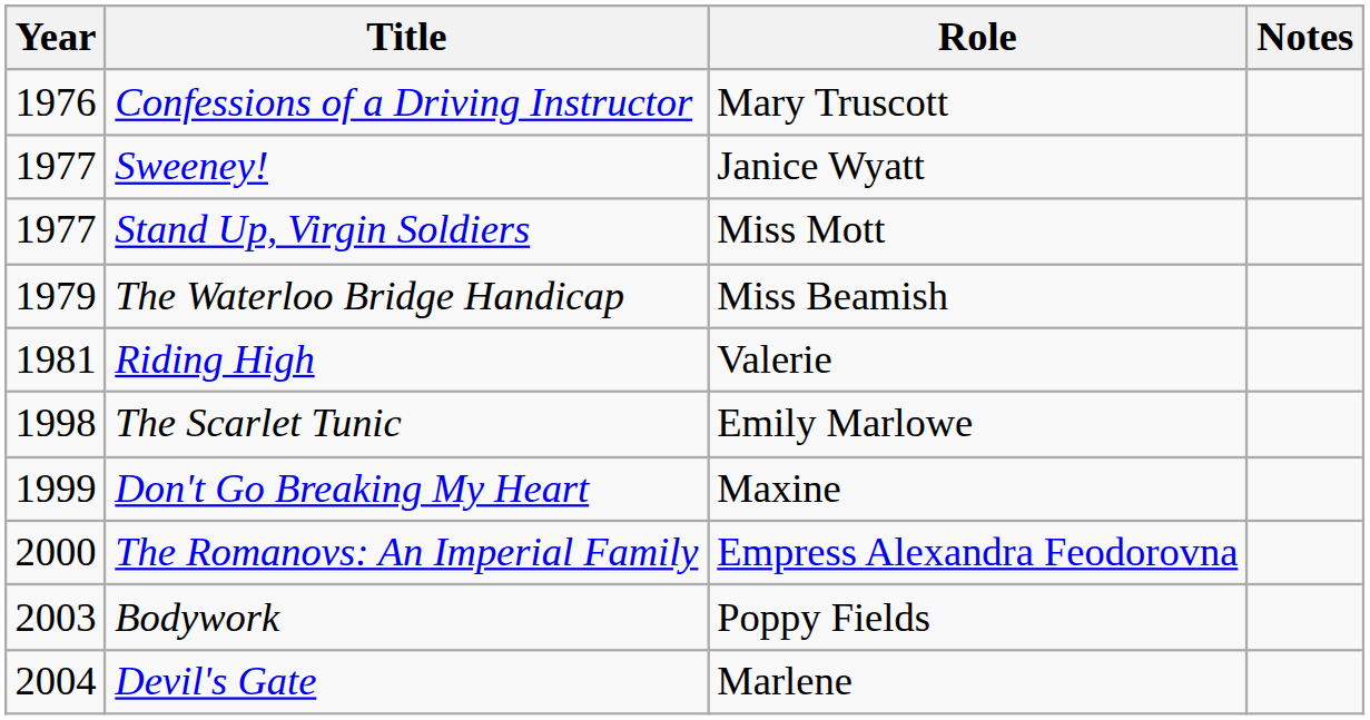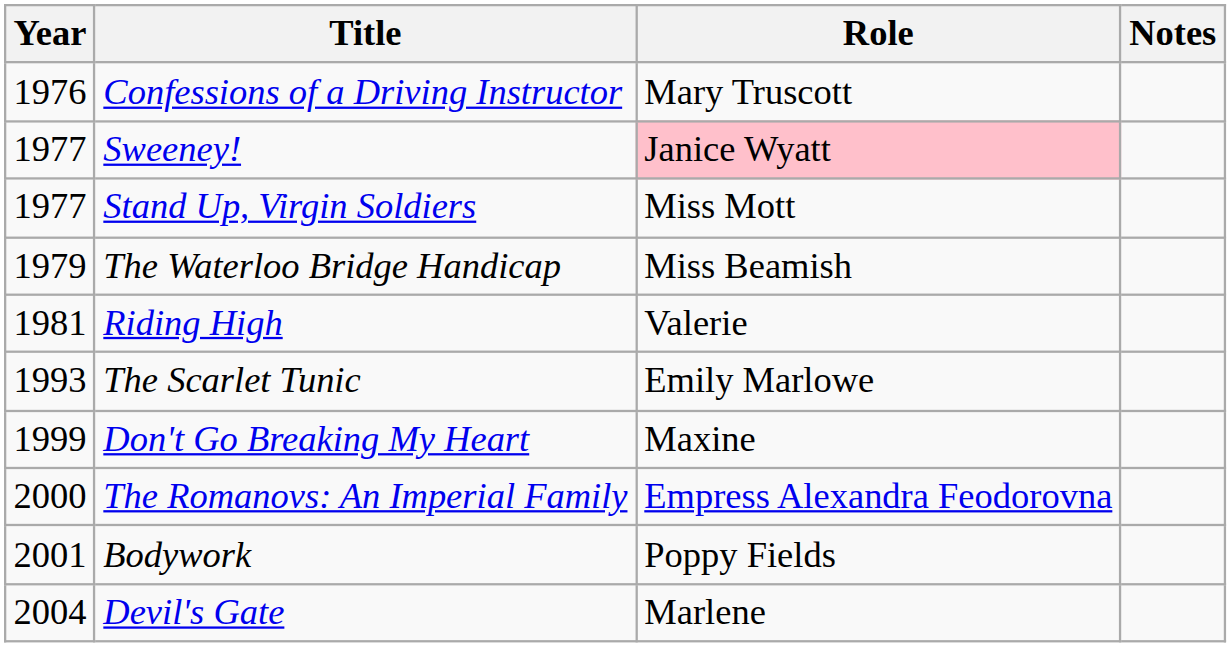Sweeney! | Role: no background -> pink background
The Scarlet Tunic | Year: 1998 -> 1993
Bodywork | Year: 2003 -> 2001
